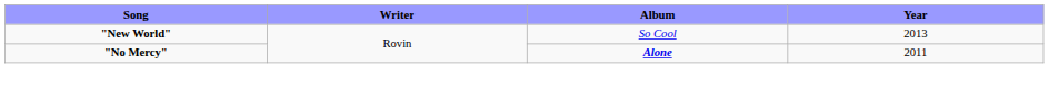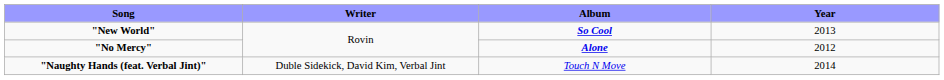"New World" | Album: normal -> bold
"No Mercy" | Year: 2011 -> 2012
+ row: "Naughty Hands (feat. Verbal Jint)" | Duble Sidekick, David Kim, Verbal Jint | Touch N Move | 2014
